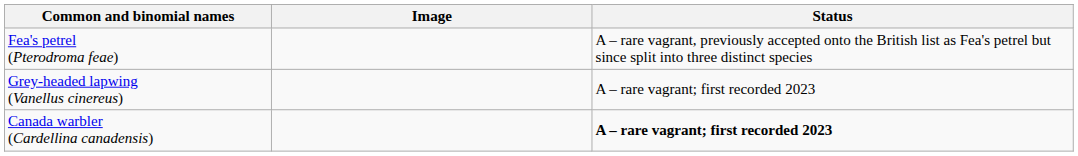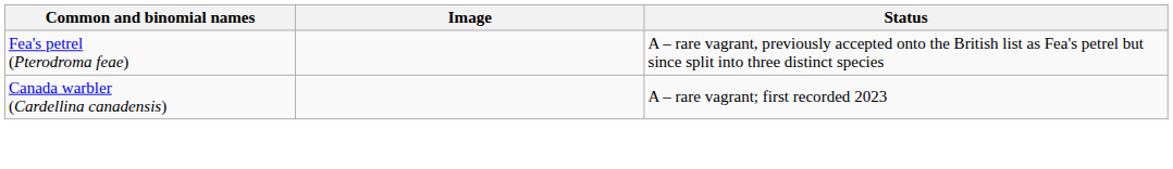- row: Grey-headed lapwing (Vanellus cinereus) | A – rare vagrant; first recorded 2023
Canada warbler (Cardellina canadensis) | Status: bold -> normal
